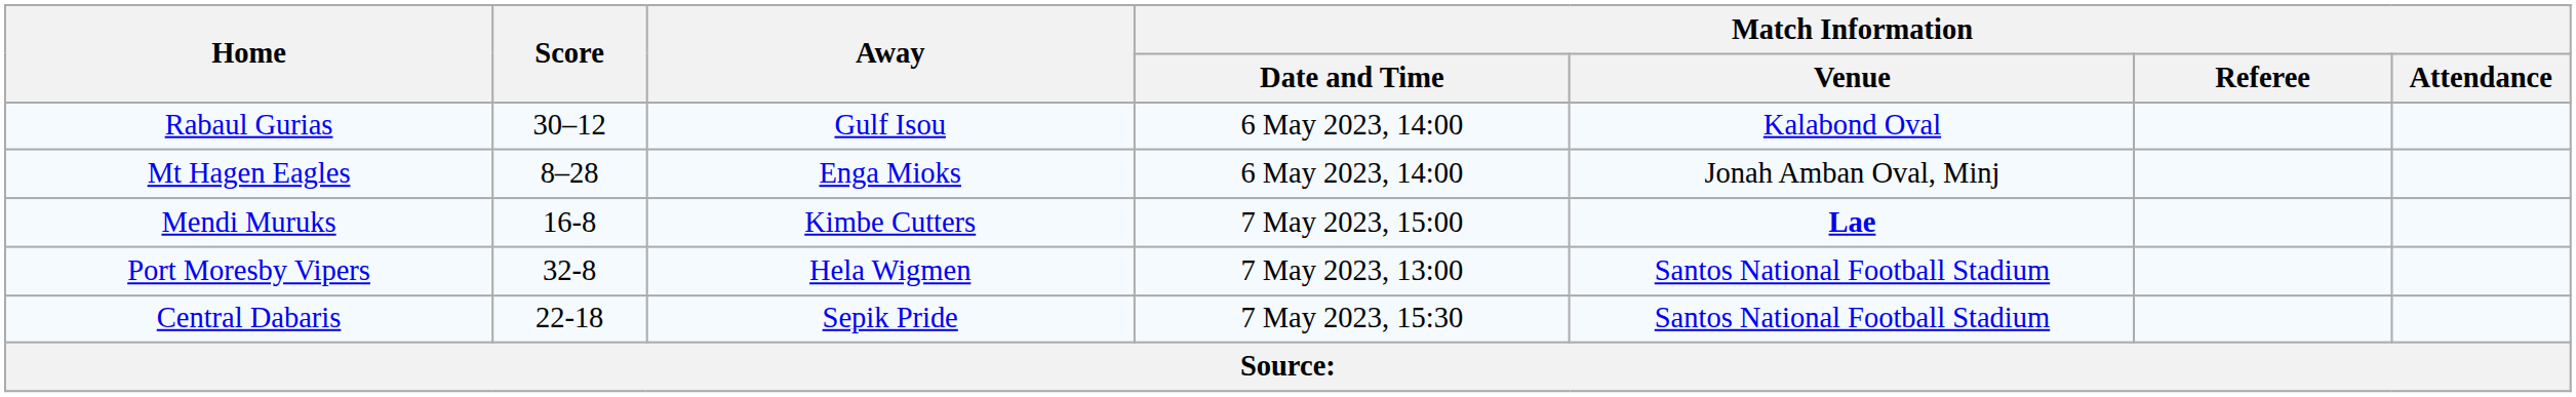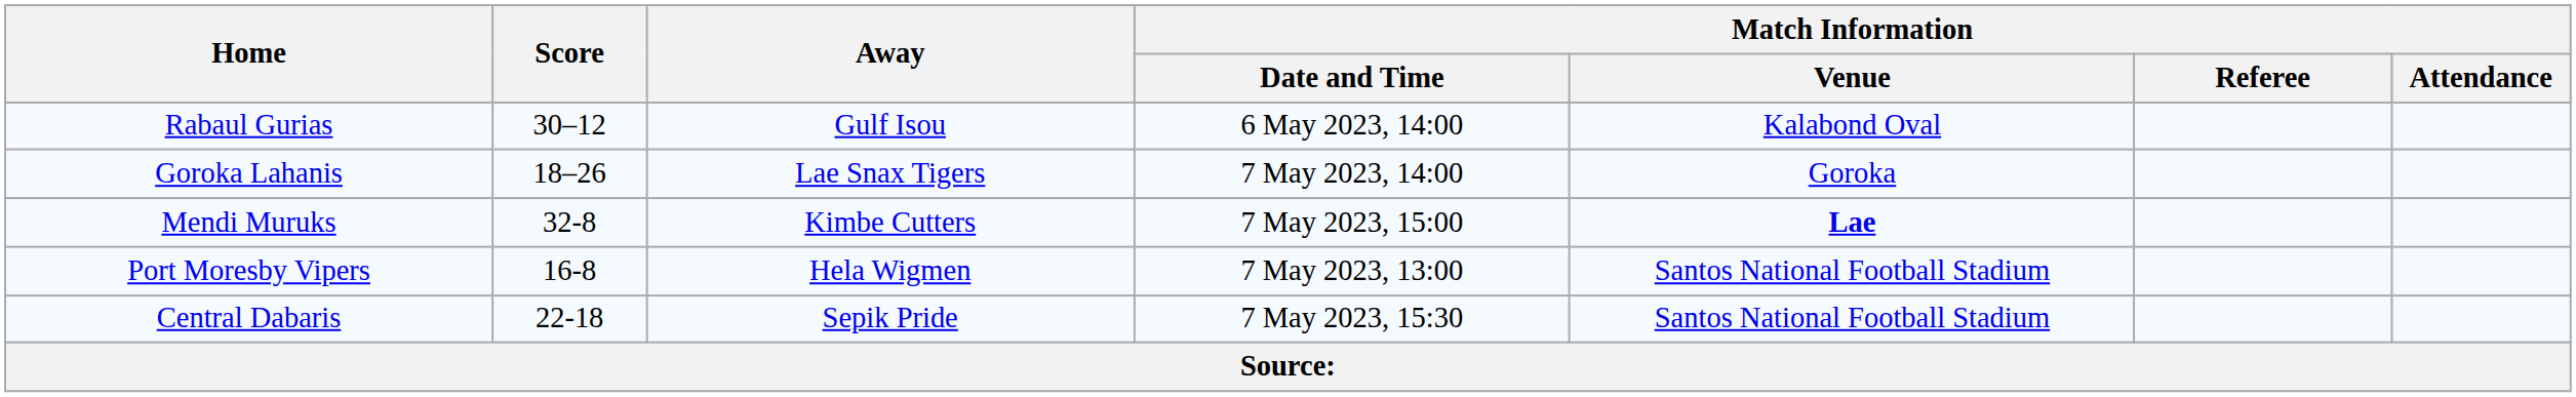- row: Mt Hagen Eagles | 8–28 | Enga Mioks | 6 May 2023, 14:00 | Jonah Amban Oval, Minj
+ row: Goroka Lahanis | 18–26 | Lae Snax Tigers | 7 May 2023, 14:00 | Goroka
Mendi Muruks | Score: 16-8 -> 32-8
Port Moresby Vipers | Score: 32-8 -> 16-8
